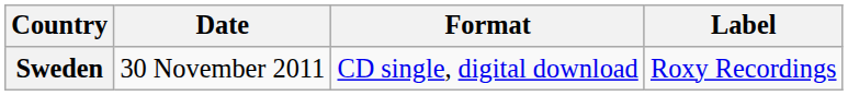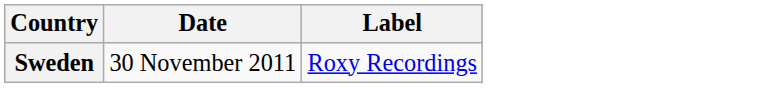- column: Format | CD single, digital download
